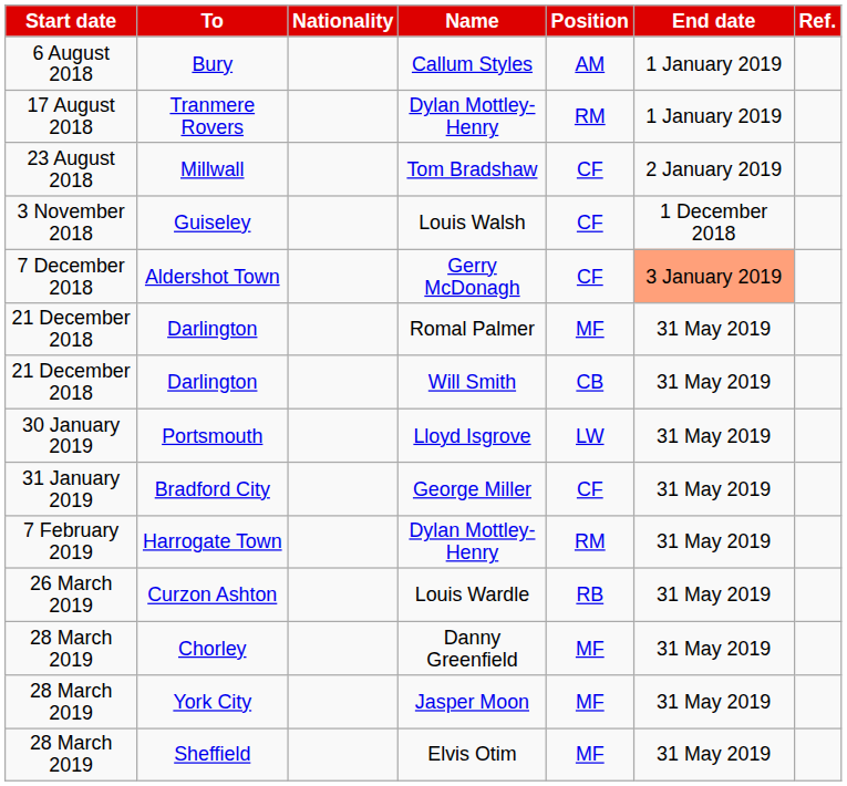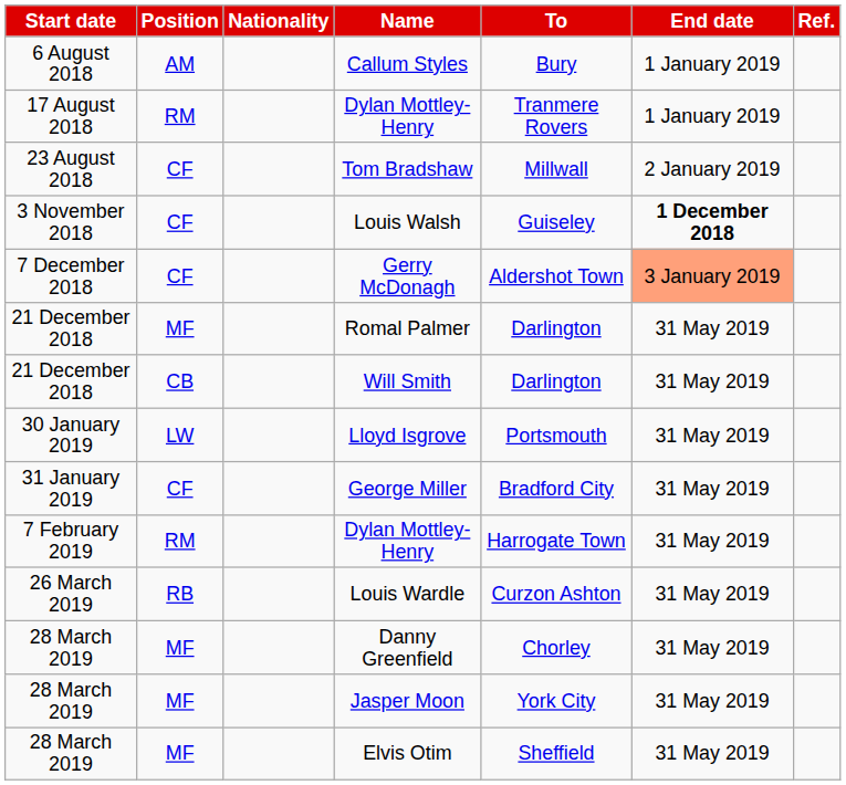columns swapped: Position <-> To
Louis Walsh | End date: normal -> bold
